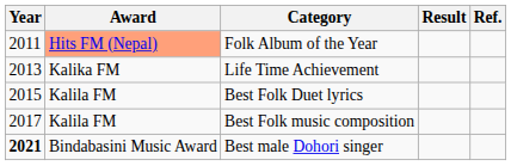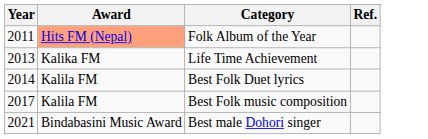- column: Result
Best Folk Duet lyrics | Year: 2015 -> 2014
Best male Dohori singer | Year: bold -> normal
